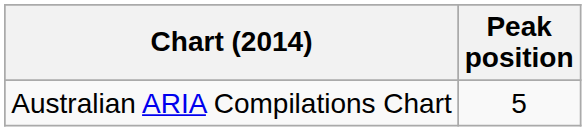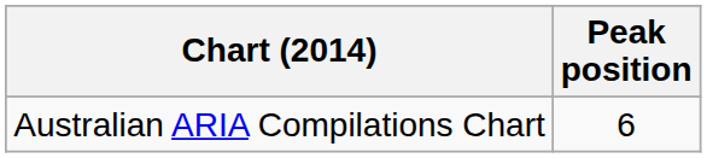Australian ARIA Compilations Chart | Peak position: 5 -> 6
